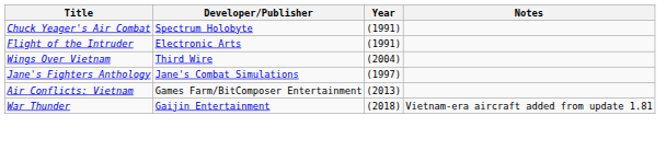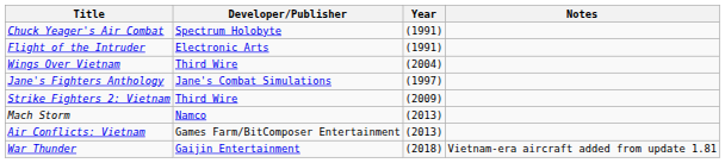+ row: Strike Fighters 2: Vietnam | Third Wire | (2009)
+ row: Mach Storm | Namco | (2013)
